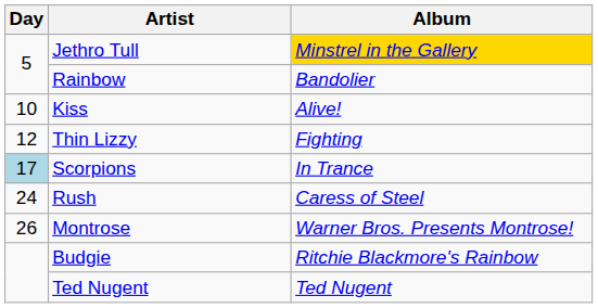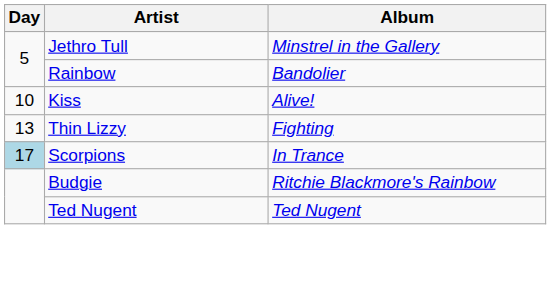Jethro Tull | Album: gold background -> no background
Thin Lizzy | Day: 12 -> 13
- row: 24 | Rush | Caress of Steel
- row: 26 | Montrose | Warner Bros. Presents Montrose!
